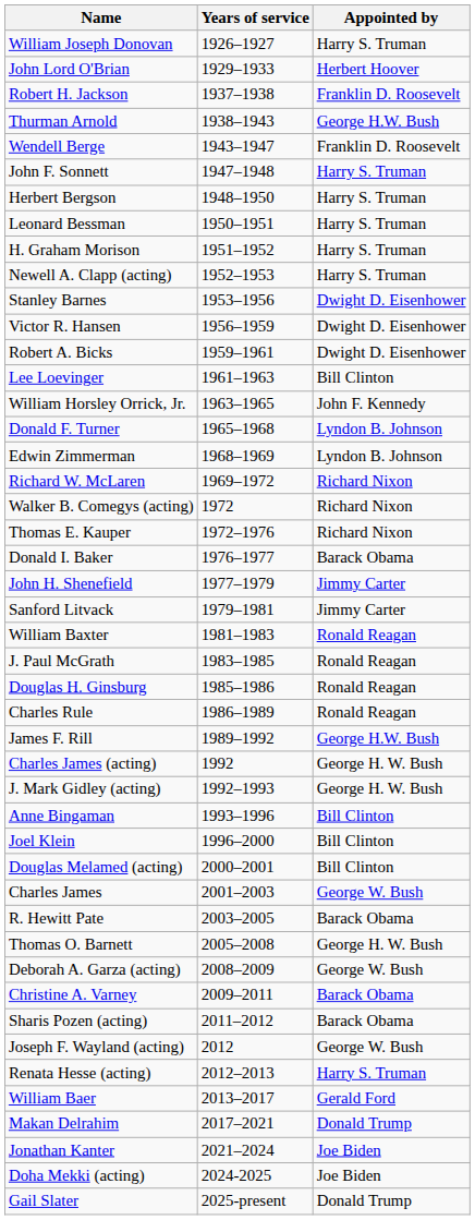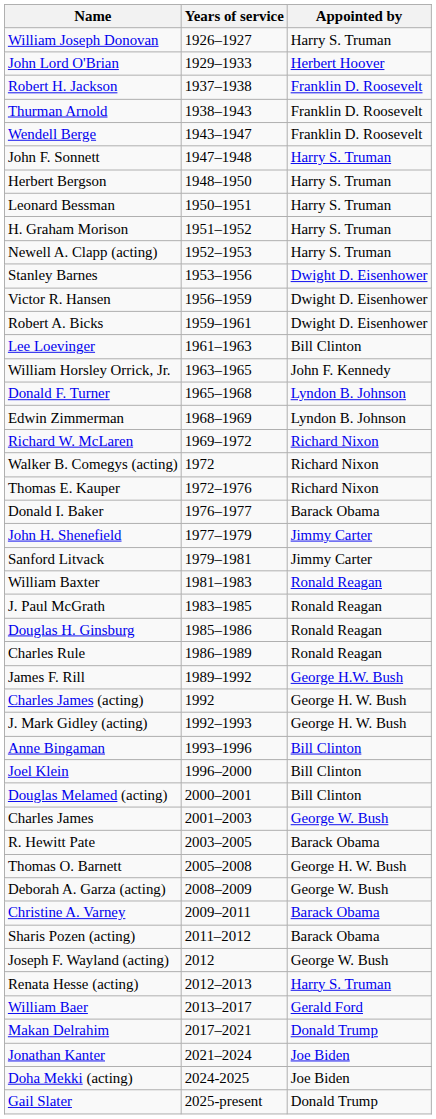Thurman Arnold | Appointed by: George H.W. Bush -> Franklin D. Roosevelt
